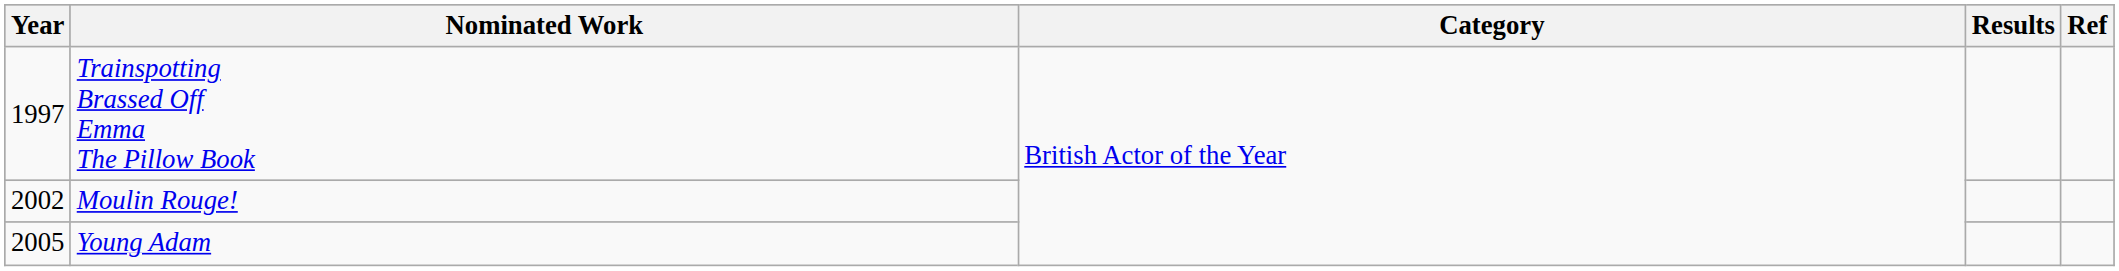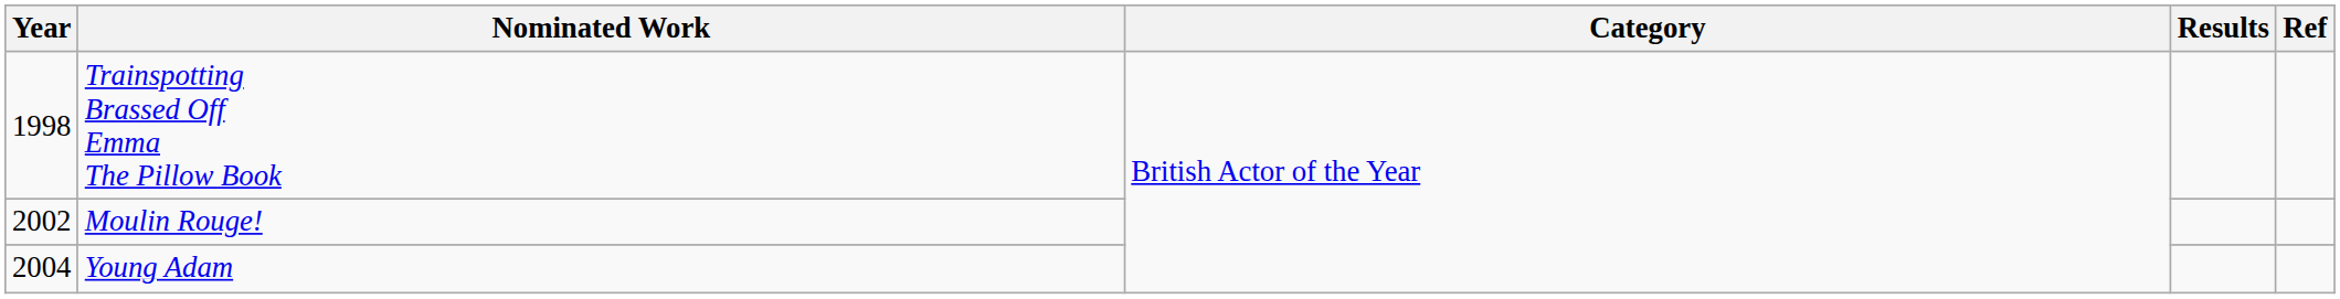Trainspotting Brassed Off Emma The Pillow Book | Year: 1997 -> 1998
Young Adam | Year: 2005 -> 2004
